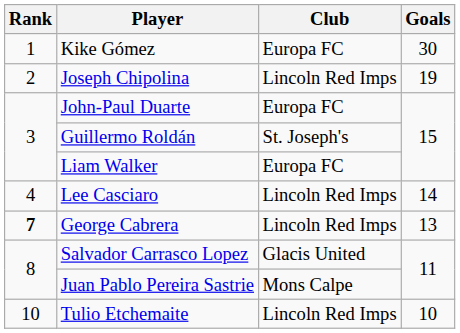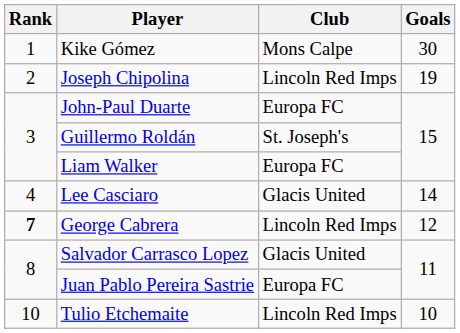Kike Gómez | Club: Europa FC -> Mons Calpe
Lee Casciaro | Club: Lincoln Red Imps -> Glacis United
George Cabrera | Goals: 13 -> 12
Juan Pablo Pereira Sastrie | Club: Mons Calpe -> Europa FC
